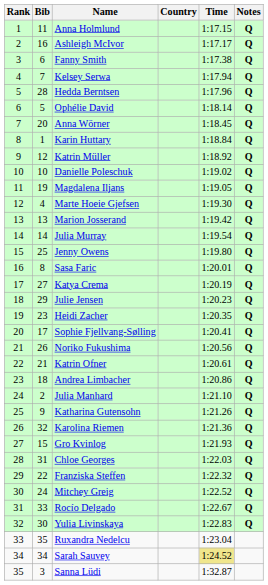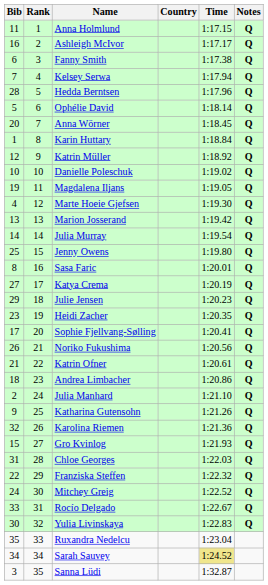columns swapped: Rank <-> Bib
